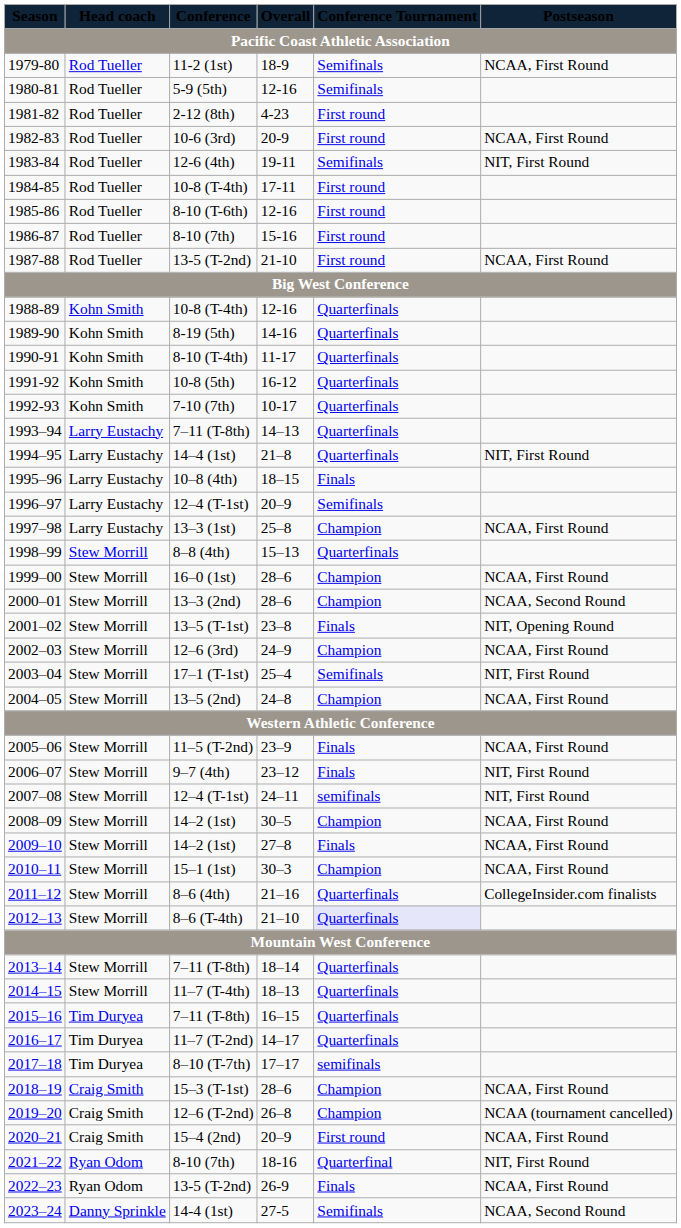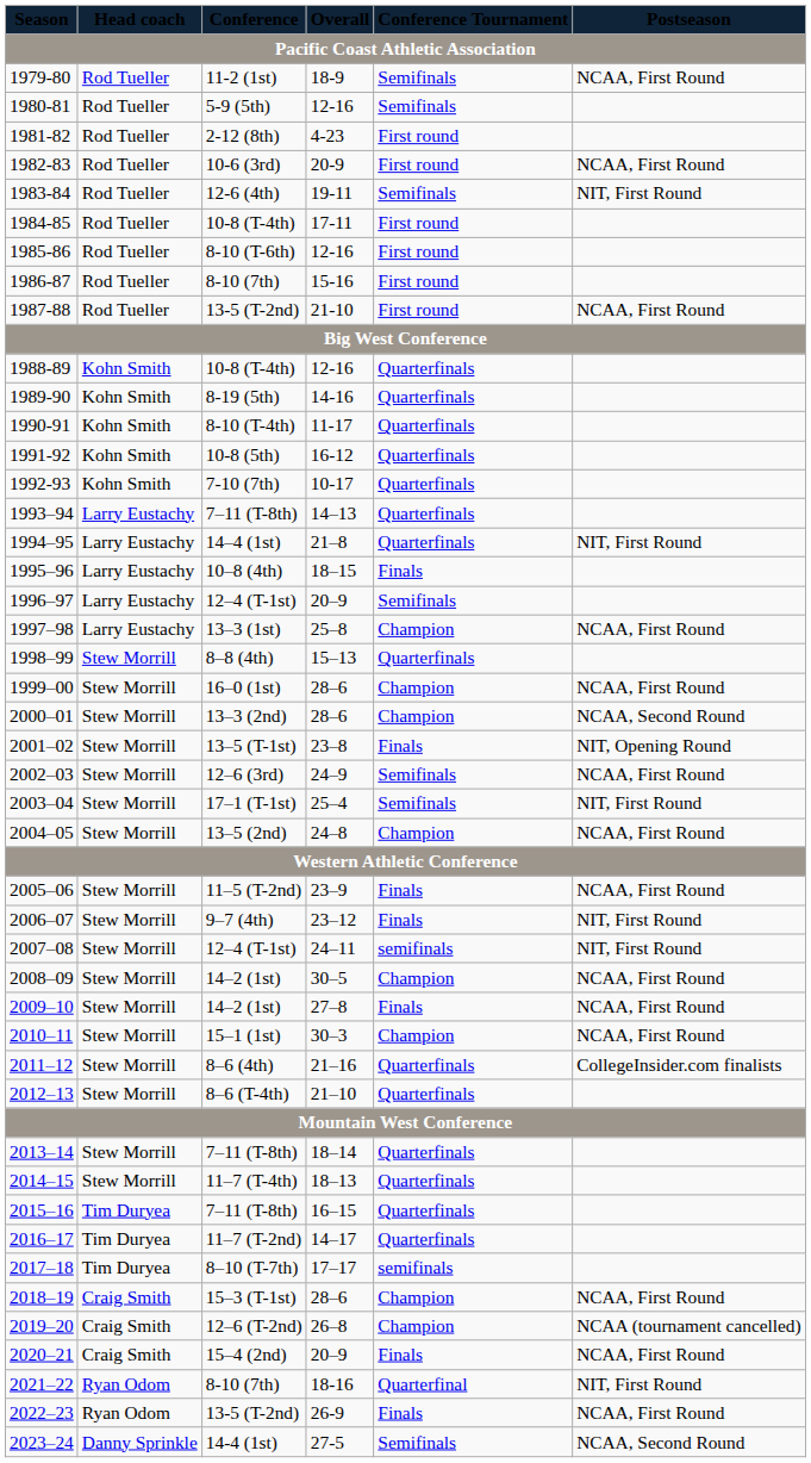2002–03 | column 5: Champion -> Semifinals
2012–13 | column 5: lavender background -> no background
2020–21 | column 5: First round -> Finals
